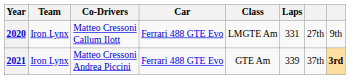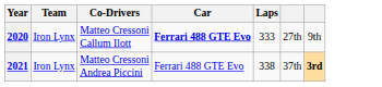- column: Class | LMGTE Am | GTE Am
2020 | Car: normal -> bold
2020 | Laps: 331 -> 333
2021 | Laps: 339 -> 338
